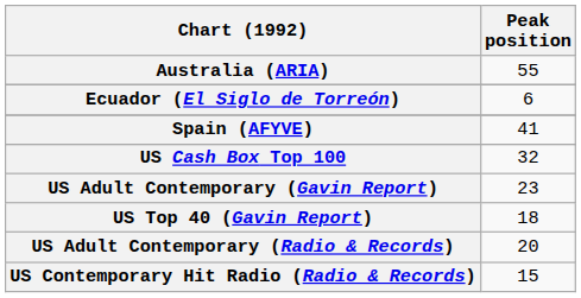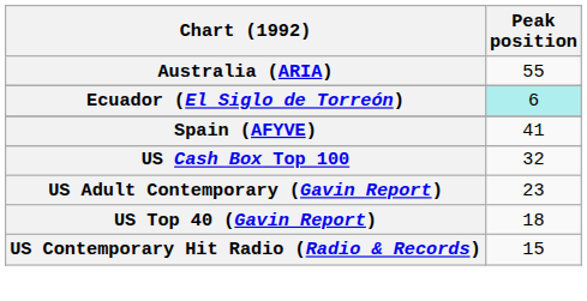Ecuador (El Siglo de Torreón) | Peak position: no background -> paleturquoise background
- row: US Adult Contemporary (Radio & Records) | 20
